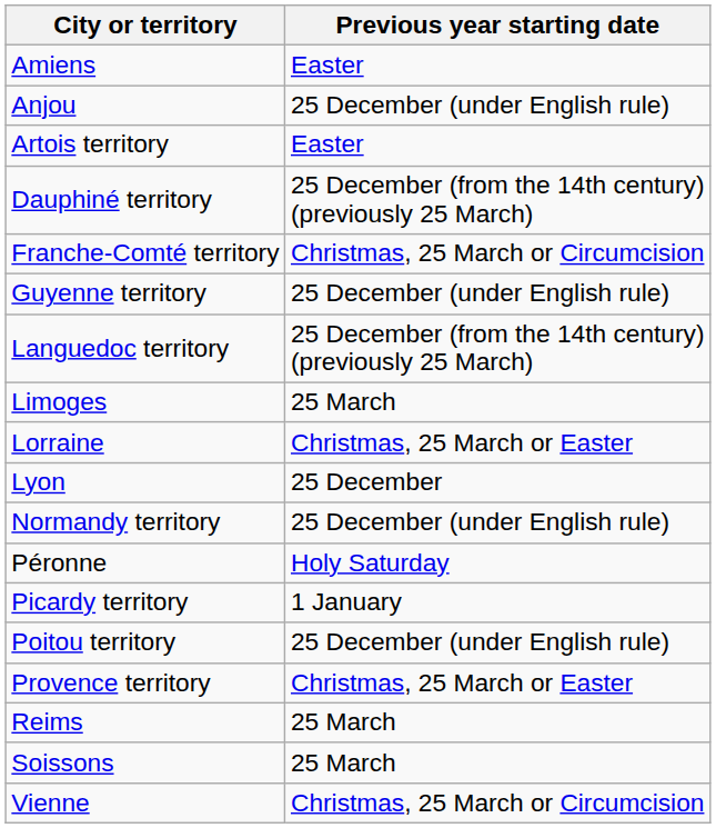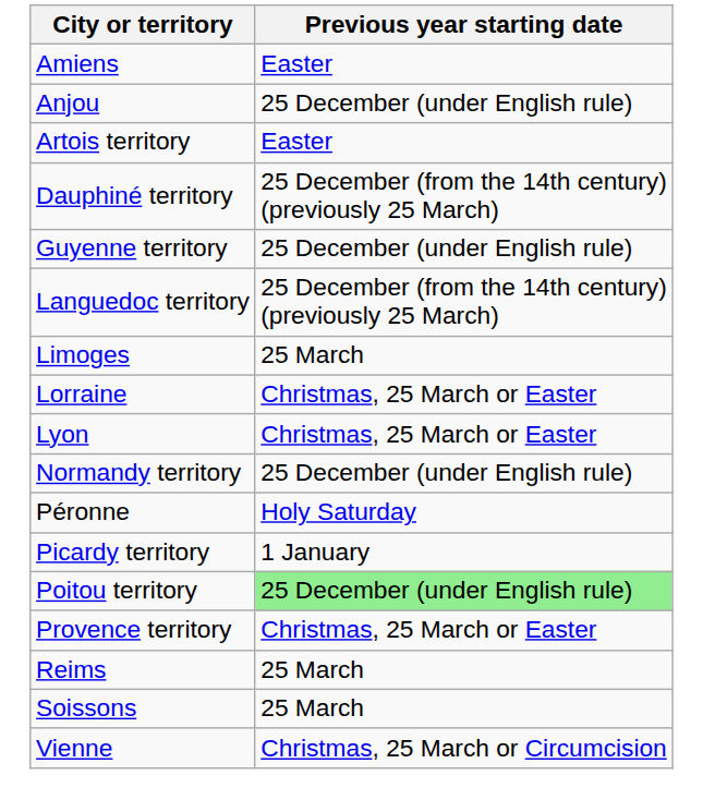- row: Franche-Comté territory | Christmas, 25 March or Circumcision
Lyon | Previous year starting date: 25 December -> Christmas, 25 March or Easter
Poitou territory | Previous year starting date: no background -> lightgreen background
